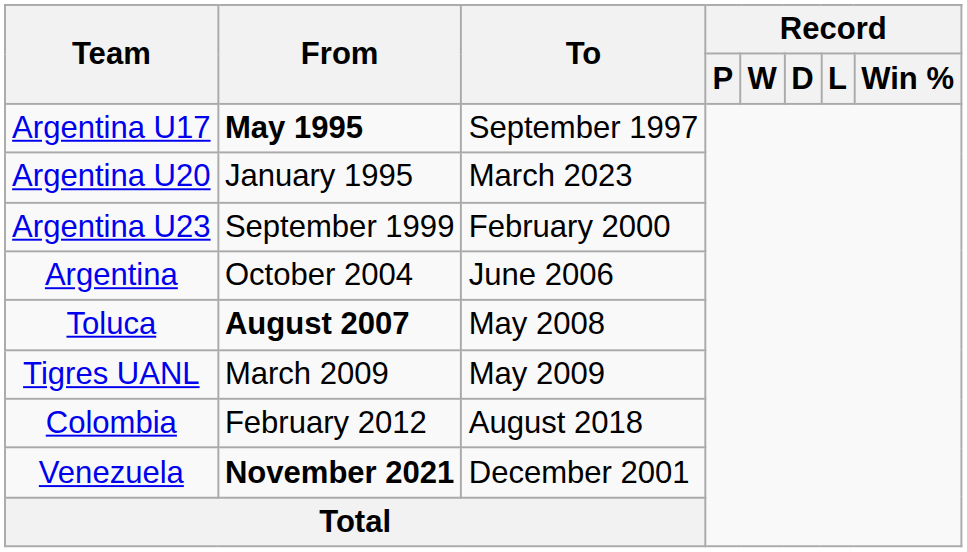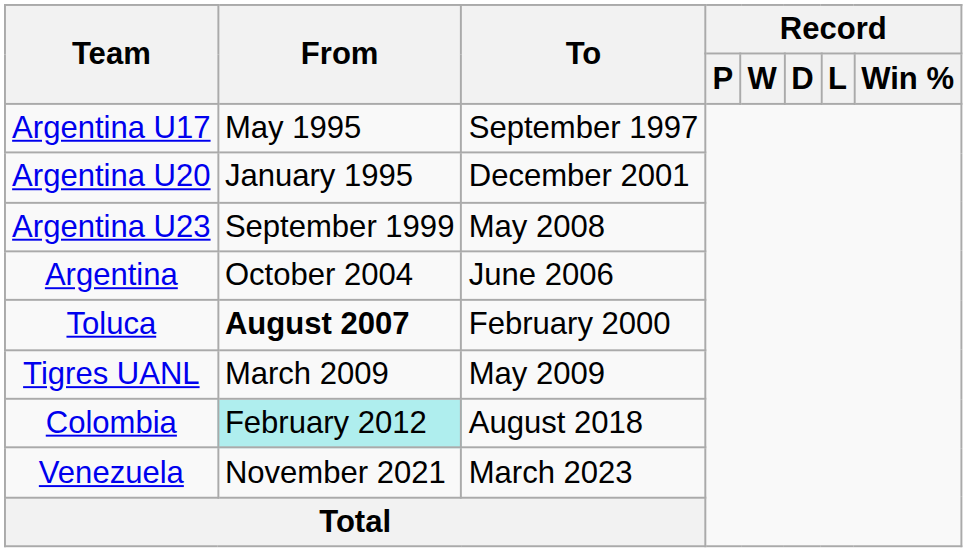Argentina U17 | From: bold -> normal
Argentina U20 | To: March 2023 -> December 2001
Argentina U23 | To: February 2000 -> May 2008
Toluca | To: May 2008 -> February 2000
Colombia | From: no background -> paleturquoise background
Venezuela | From: bold -> normal
Venezuela | To: December 2001 -> March 2023
